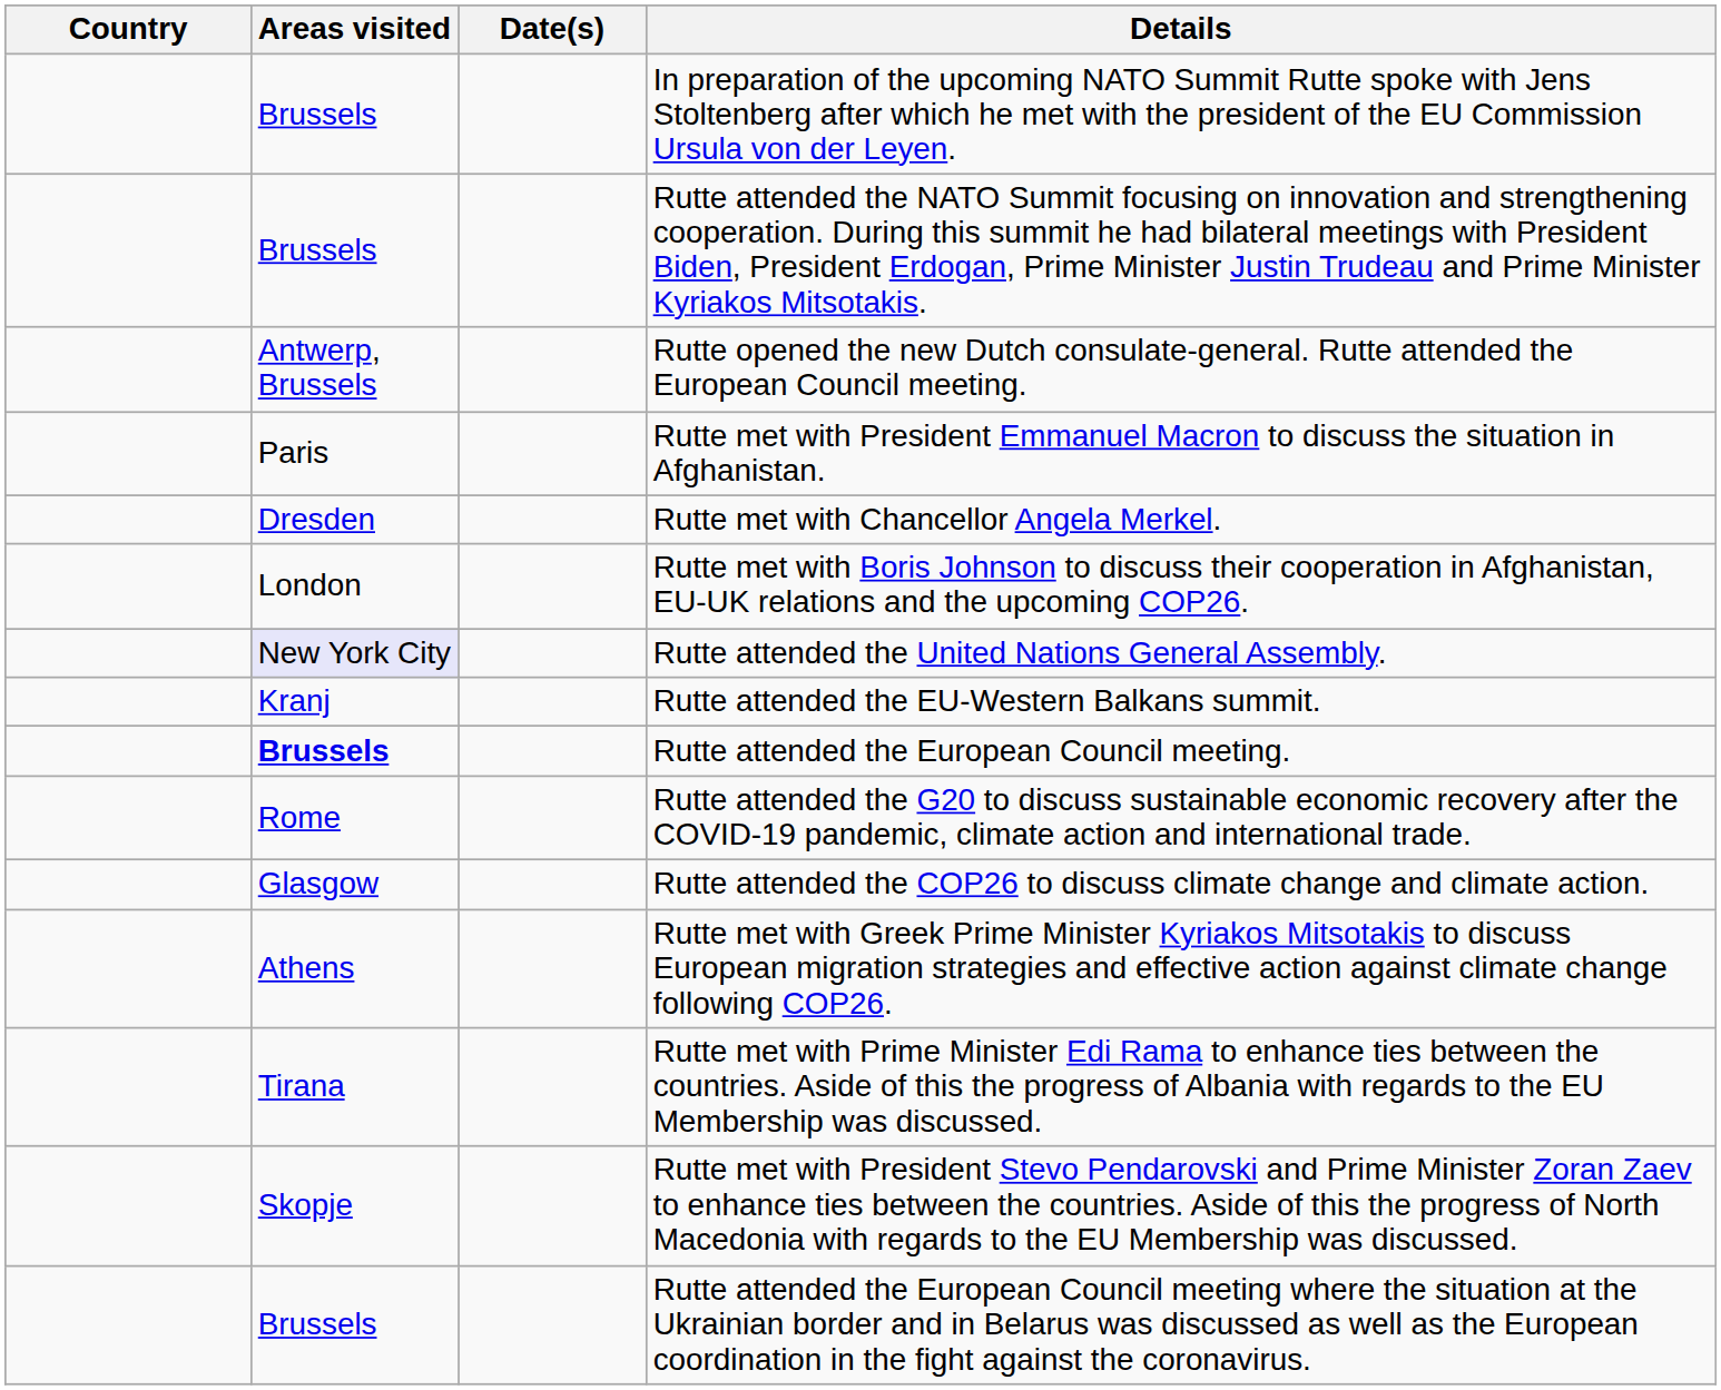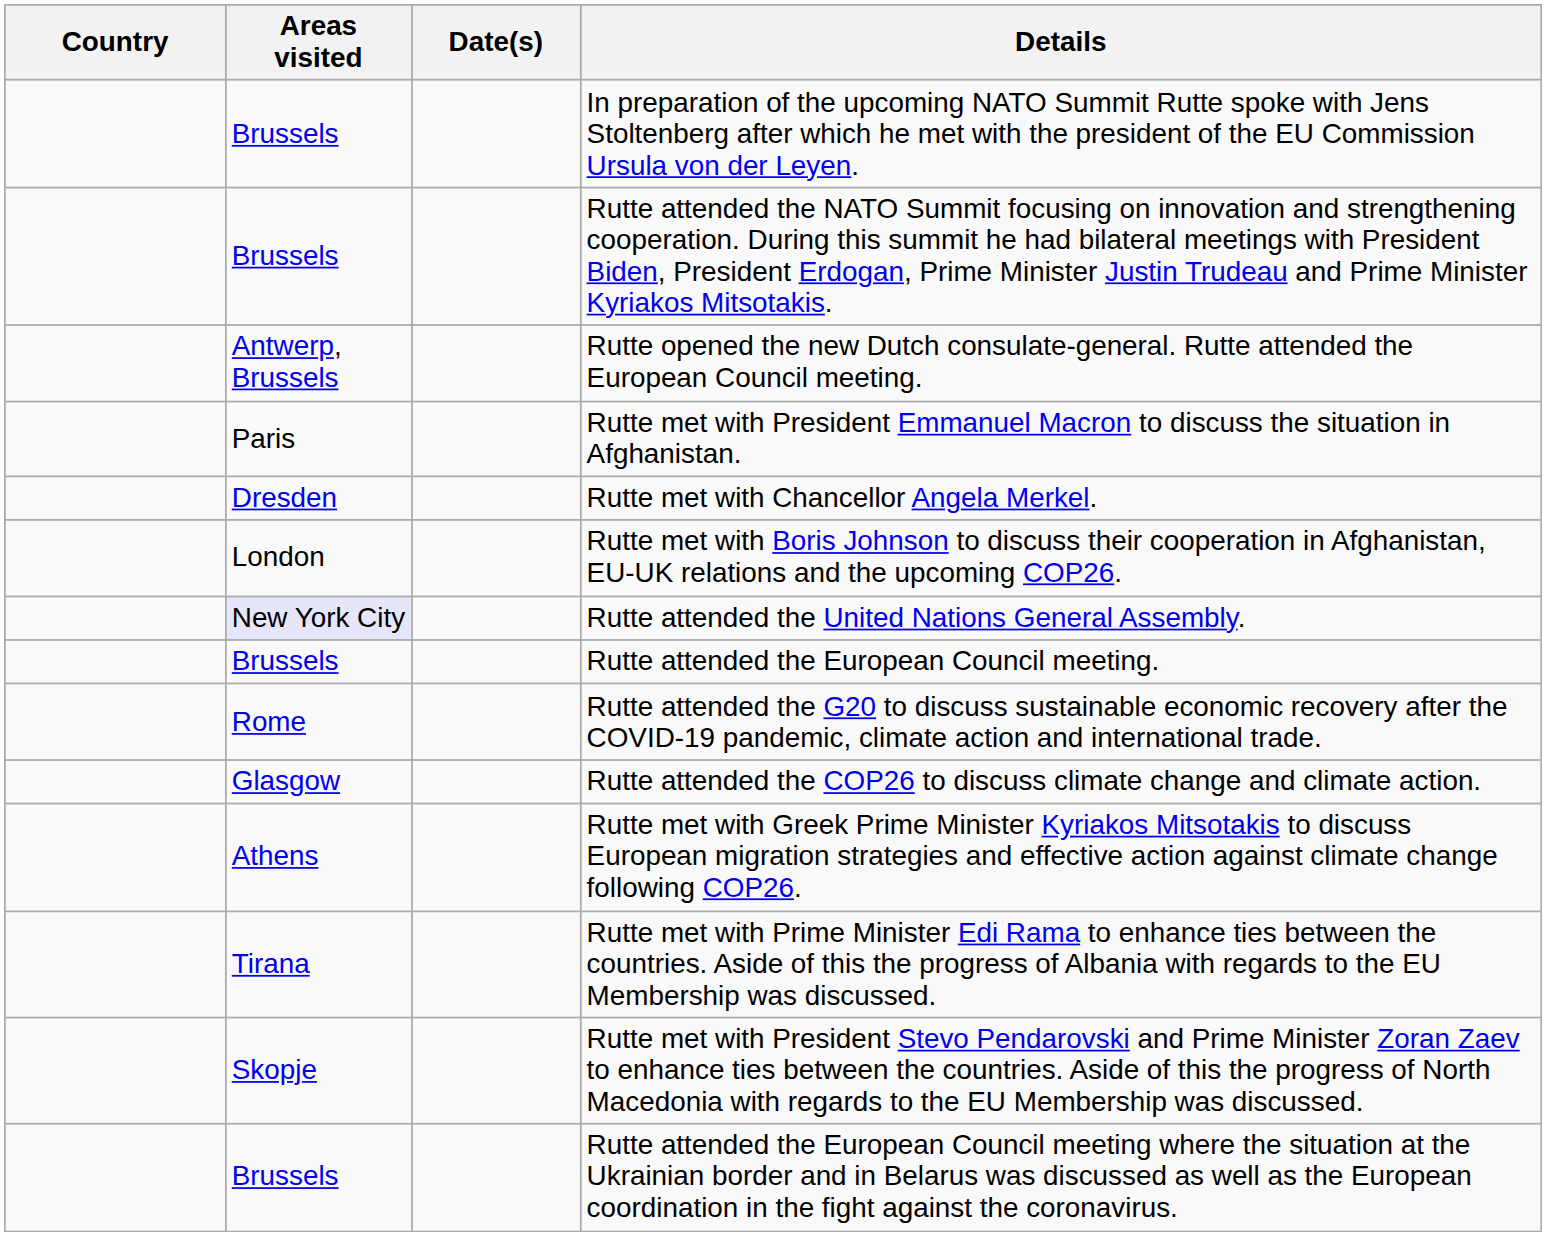- row: Kranj | Rutte attended the EU-Western Balkans summit.
Rutte attended the European Council meeting. | Areas visited: bold -> normal
